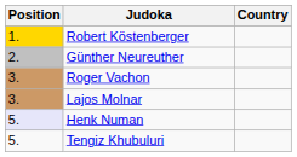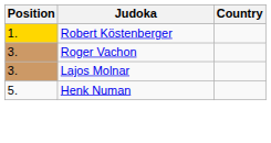- row: 2. | Günther Neureuther
Henk Numan | Position: lavender background -> no background
- row: 5. | Tengiz Khubuluri
